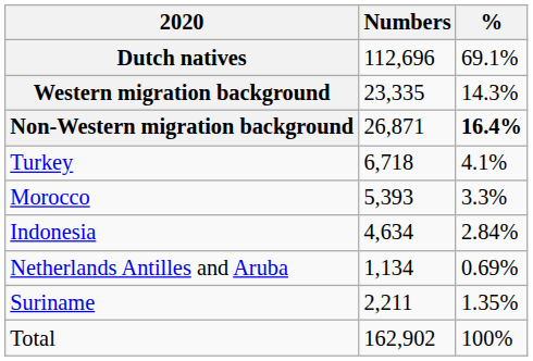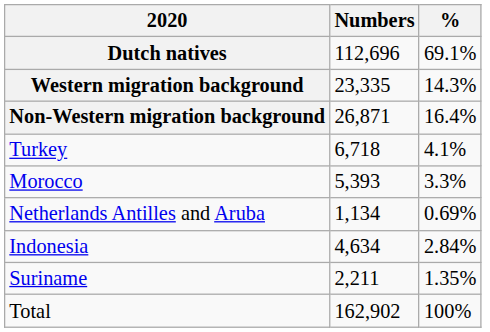Non-Western migration background | %: bold -> normal
rows swapped: Indonesia <-> Netherlands Antilles and Aruba
